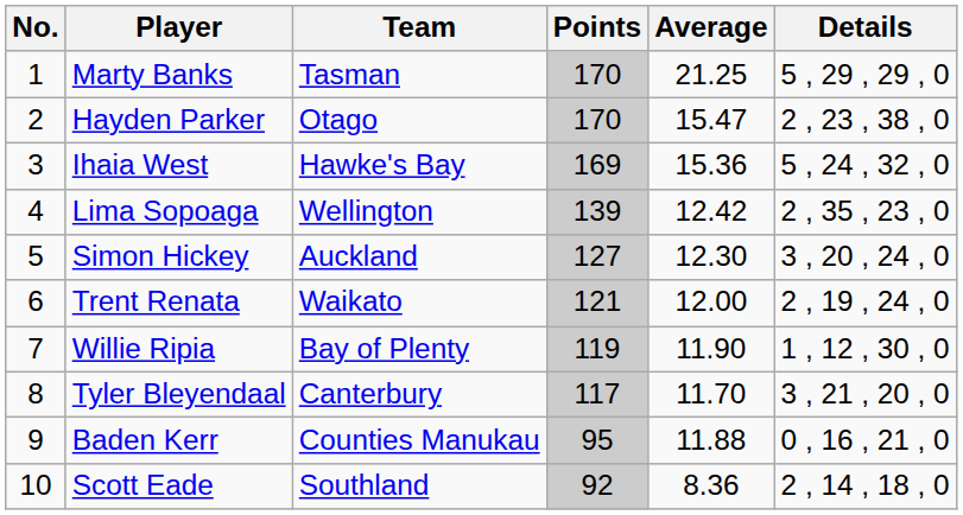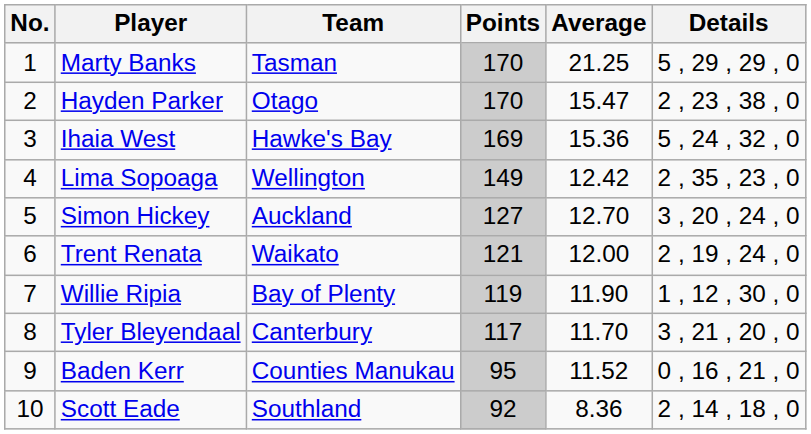Lima Sopoaga | Points: 139 -> 149
Simon Hickey | Average: 12.30 -> 12.70
Baden Kerr | Average: 11.88 -> 11.52
